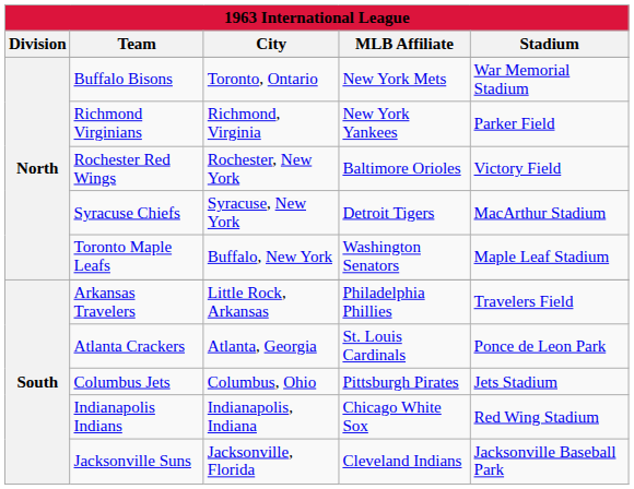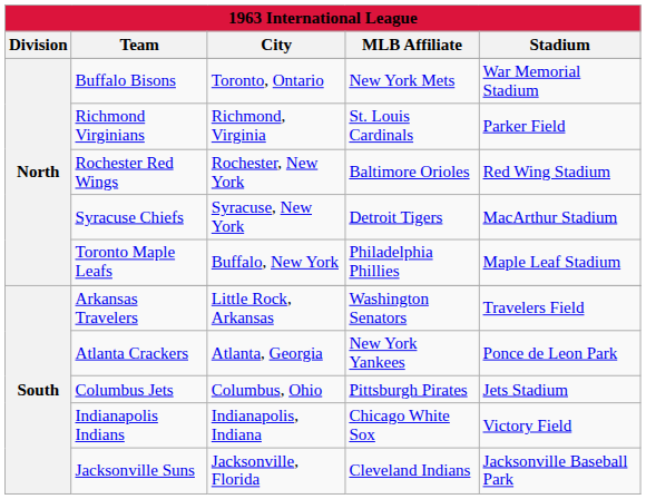Richmond Virginians | MLB Affiliate: New York Yankees -> St. Louis Cardinals
Rochester Red Wings | Stadium: Victory Field -> Red Wing Stadium
Toronto Maple Leafs | MLB Affiliate: Washington Senators -> Philadelphia Phillies
Arkansas Travelers | MLB Affiliate: Philadelphia Phillies -> Washington Senators
Atlanta Crackers | MLB Affiliate: St. Louis Cardinals -> New York Yankees
Indianapolis Indians | Stadium: Red Wing Stadium -> Victory Field
